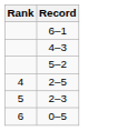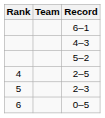+ column: Team
